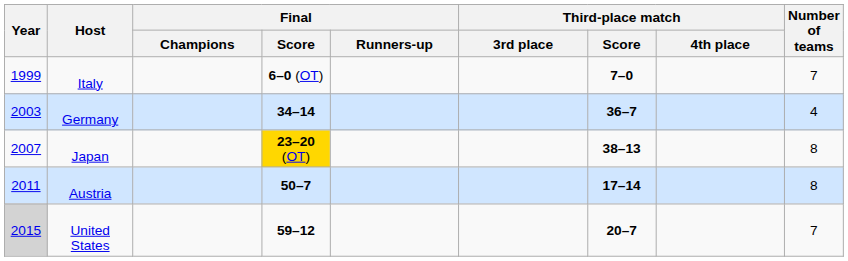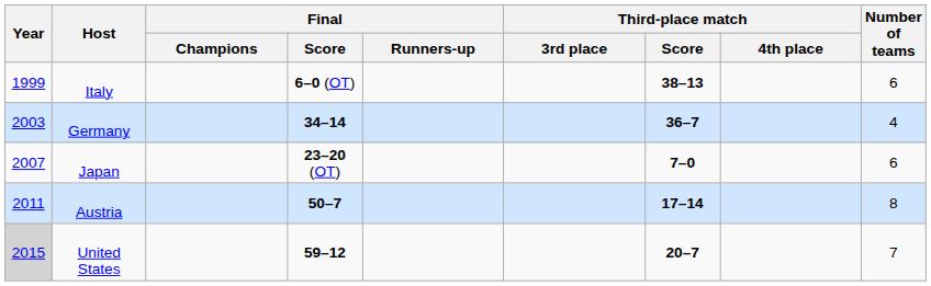Italy | Third-place match / Score: 7–0 -> 38–13
Italy | Number of teams: 7 -> 6
Japan | Final / Score: gold background -> no background
Japan | Third-place match / Score: 38–13 -> 7–0
Japan | Number of teams: 8 -> 6
